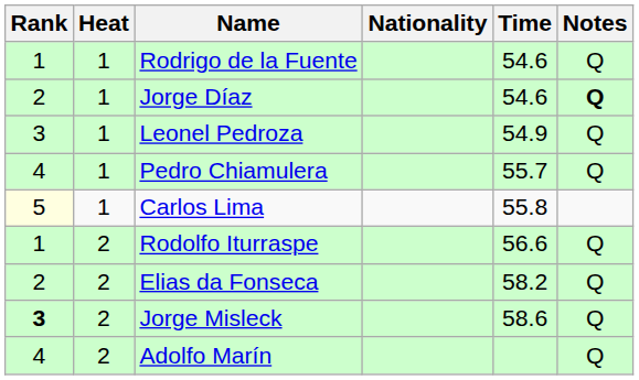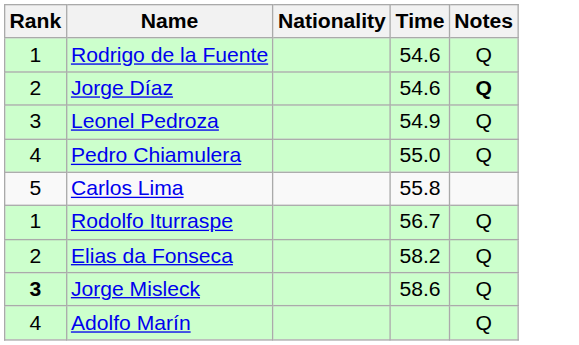- column: Heat | 1 | 1 | 1 | 1 | 1 | 2 | 2 | 2 | 2
Pedro Chiamulera | Time: 55.7 -> 55.0
Carlos Lima | Rank: lightyellow background -> no background
Rodolfo Iturraspe | Time: 56.6 -> 56.7
